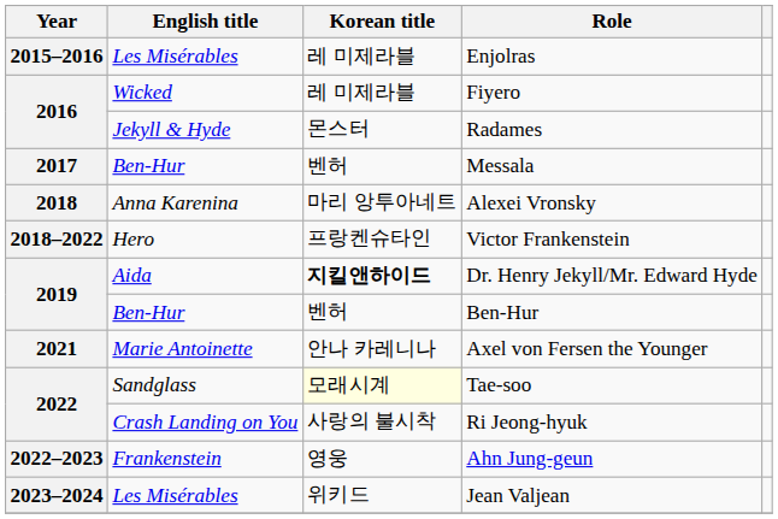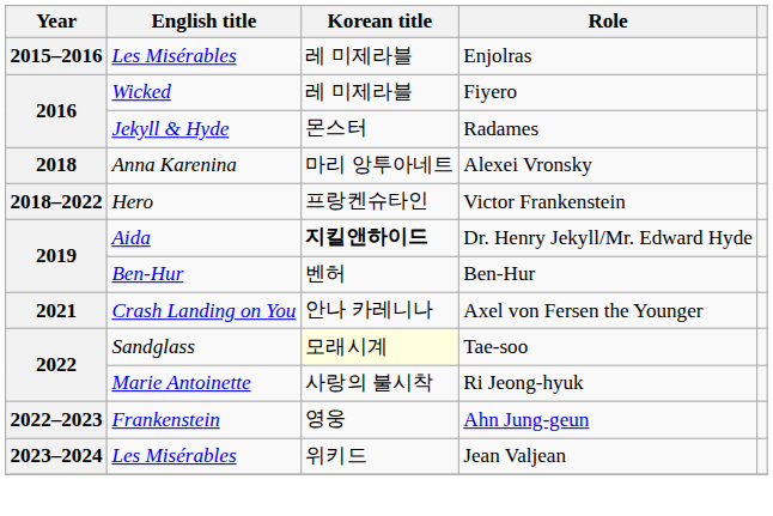- row: 2017 | Ben-Hur | 벤허 | Messala
Axel von Fersen the Younger | English title: Marie Antoinette -> Crash Landing on You
Ri Jeong-hyuk | English title: Crash Landing on You -> Marie Antoinette
